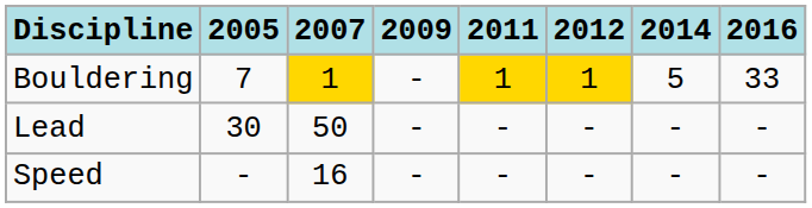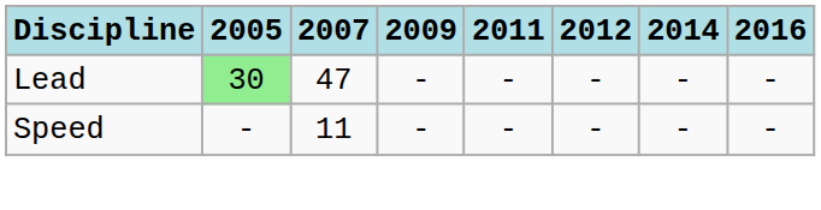- row: Bouldering | 7 | 1 | - | 1 | 1 | 5 | 33
Lead | 2005: no background -> lightgreen background
Lead | 2007: 50 -> 47
Speed | 2007: 16 -> 11
